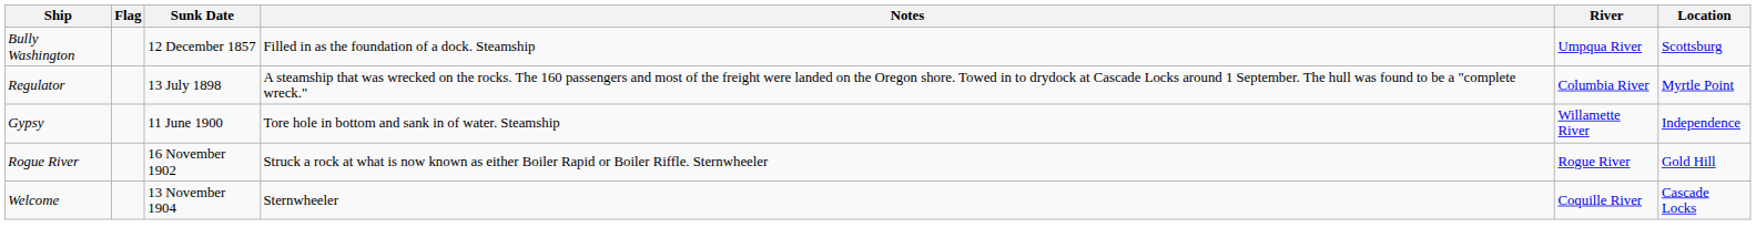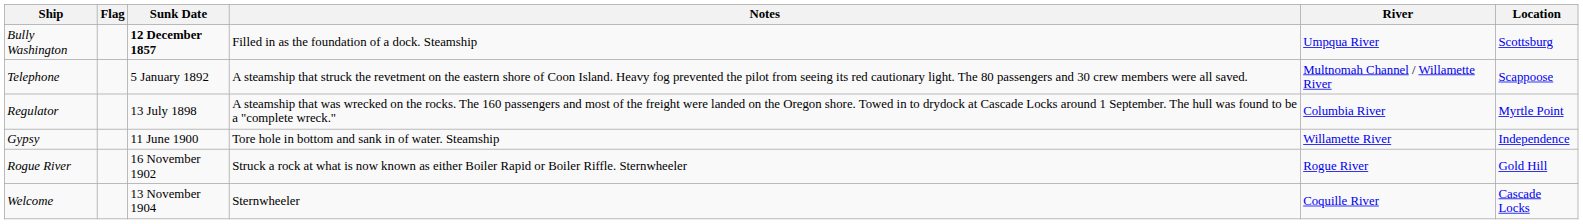Bully Washington | Sunk Date: normal -> bold
+ row: Telephone | 5 January 1892 | A steamship that struck the revetment on the eastern shore of Coon Island. Heavy fog prevented the pilot from seeing its red cautionary light. The 80 passengers and 30 crew members were all saved. | Multnomah Channel / Willamette River | Scappoose
